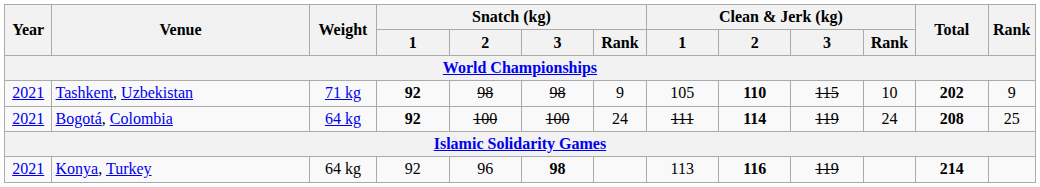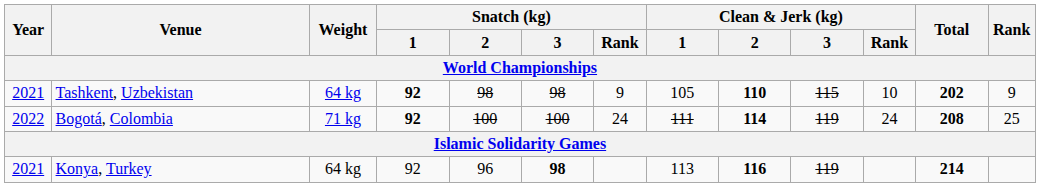Tashkent, Uzbekistan | Weight: 71 kg -> 64 kg
Bogotá, Colombia | Year: 2021 -> 2022
Bogotá, Colombia | Weight: 64 kg -> 71 kg
